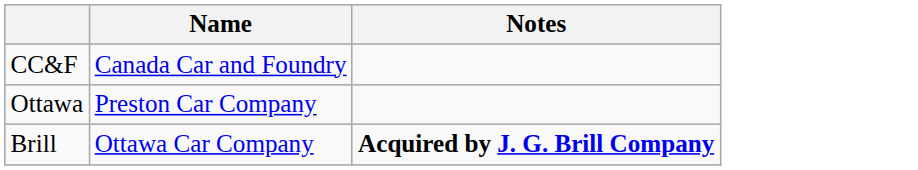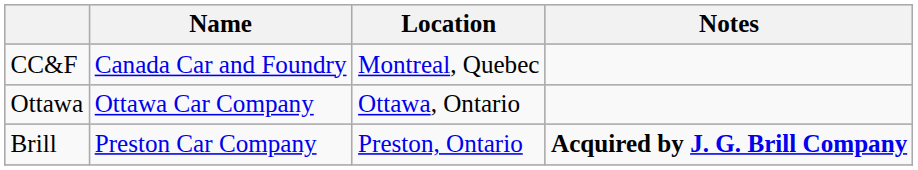+ column: Location | Montreal, Quebec | Ottawa, Ontario | Preston, Ontario
Ottawa | Name: Preston Car Company -> Ottawa Car Company
Brill | Name: Ottawa Car Company -> Preston Car Company
